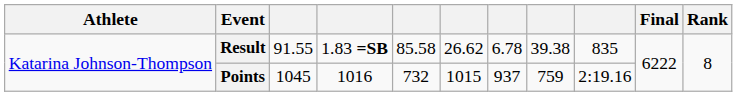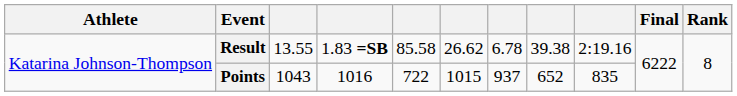Result | column 3: 91.55 -> 13.55
Result | column 9: 835 -> 2:19.16
Points | column 3: 1045 -> 1043
Points | column 5: 732 -> 722
Points | column 8: 759 -> 652
Points | column 9: 2:19.16 -> 835
